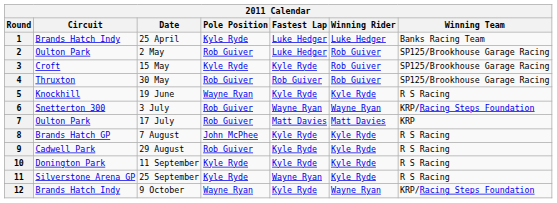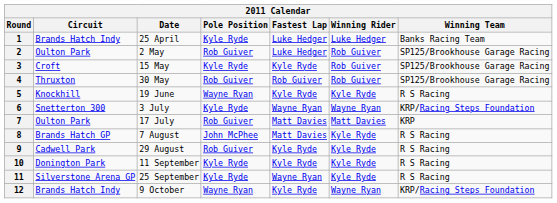6 | Pole Position: Rob Guiver -> Kyle Ryde
8 | Fastest Lap: Kyle Ryde -> Matt Davies
